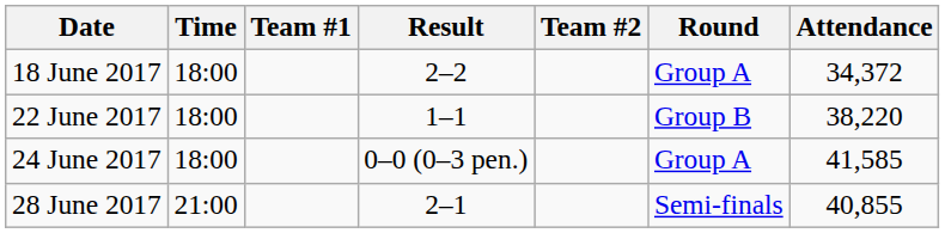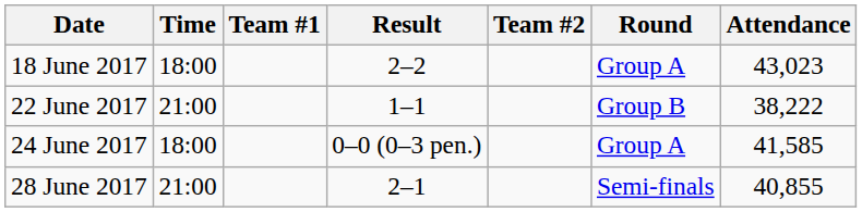18 June 2017 | Attendance: 34,372 -> 43,023
22 June 2017 | Time: 18:00 -> 21:00
22 June 2017 | Attendance: 38,220 -> 38,222
